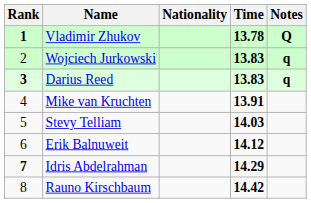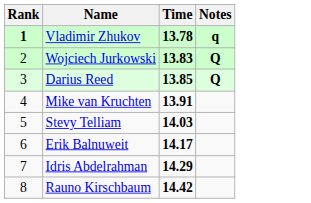- column: Nationality
Vladimir Zhukov | Notes: Q -> q
Wojciech Jurkowski | Notes: q -> Q
Darius Reed | Rank: bold -> normal
Darius Reed | Time: 13.83 -> 13.85
Darius Reed | Notes: q -> Q
Erik Balnuweit | Time: 14.12 -> 14.17
Idris Abdelrahman | Rank: bold -> normal
